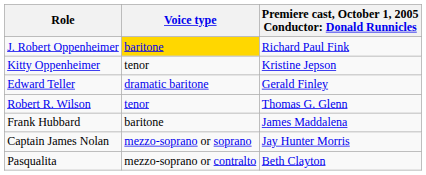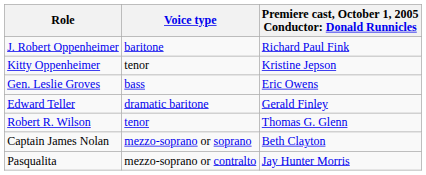J. Robert Oppenheimer | Voice type: gold background -> no background
+ row: Gen. Leslie Groves | bass | Eric Owens
- row: Frank Hubbard | baritone | James Maddalena
Captain James Nolan | column 3: Jay Hunter Morris -> Beth Clayton
Pasqualita | column 3: Beth Clayton -> Jay Hunter Morris
